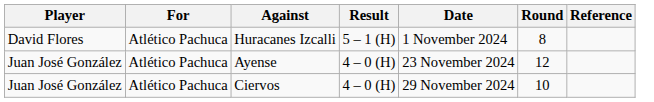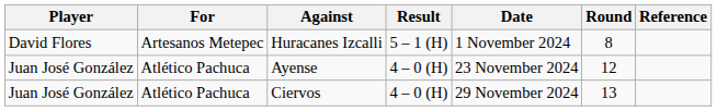Huracanes Izcalli | For: Atlético Pachuca -> Artesanos Metepec
Ciervos | Round: 10 -> 13
